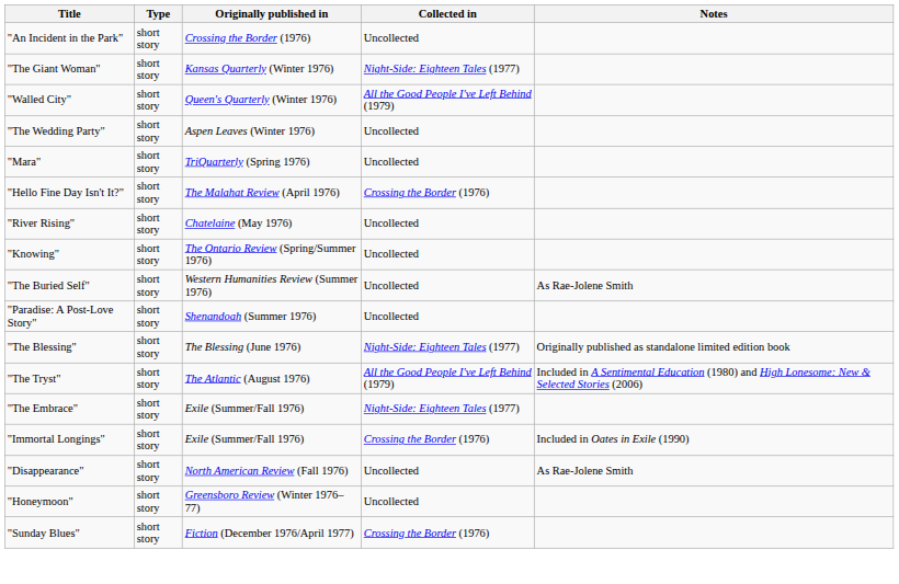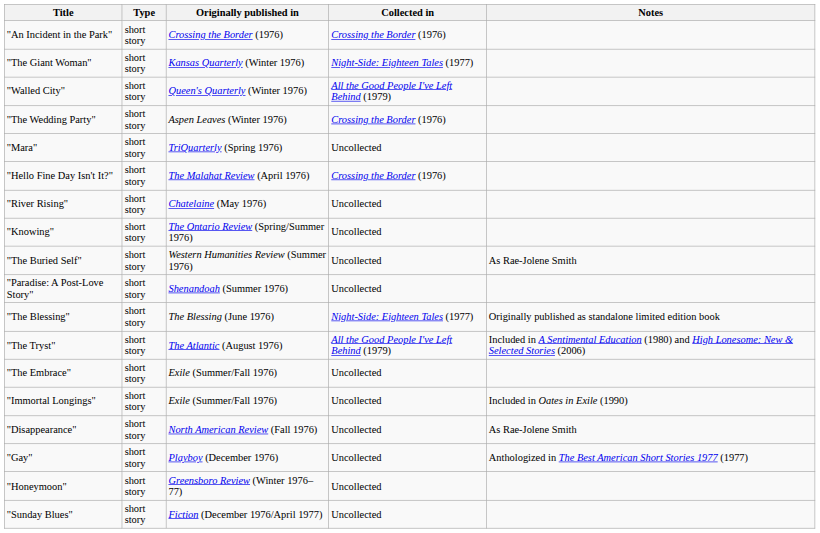"An Incident in the Park" | Collected in: Uncollected -> Crossing the Border (1976)
"The Wedding Party" | Collected in: Uncollected -> Crossing the Border (1976)
"The Embrace" | Collected in: Night-Side: Eighteen Tales (1977) -> Uncollected
"Immortal Longings" | Collected in: Crossing the Border (1976) -> Uncollected
+ row: "Gay" | short story | Playboy (December 1976) | Uncollected | Anthologized in The Best American Short Stories 1977 (1977)
"Sunday Blues" | Collected in: Crossing the Border (1976) -> Uncollected
